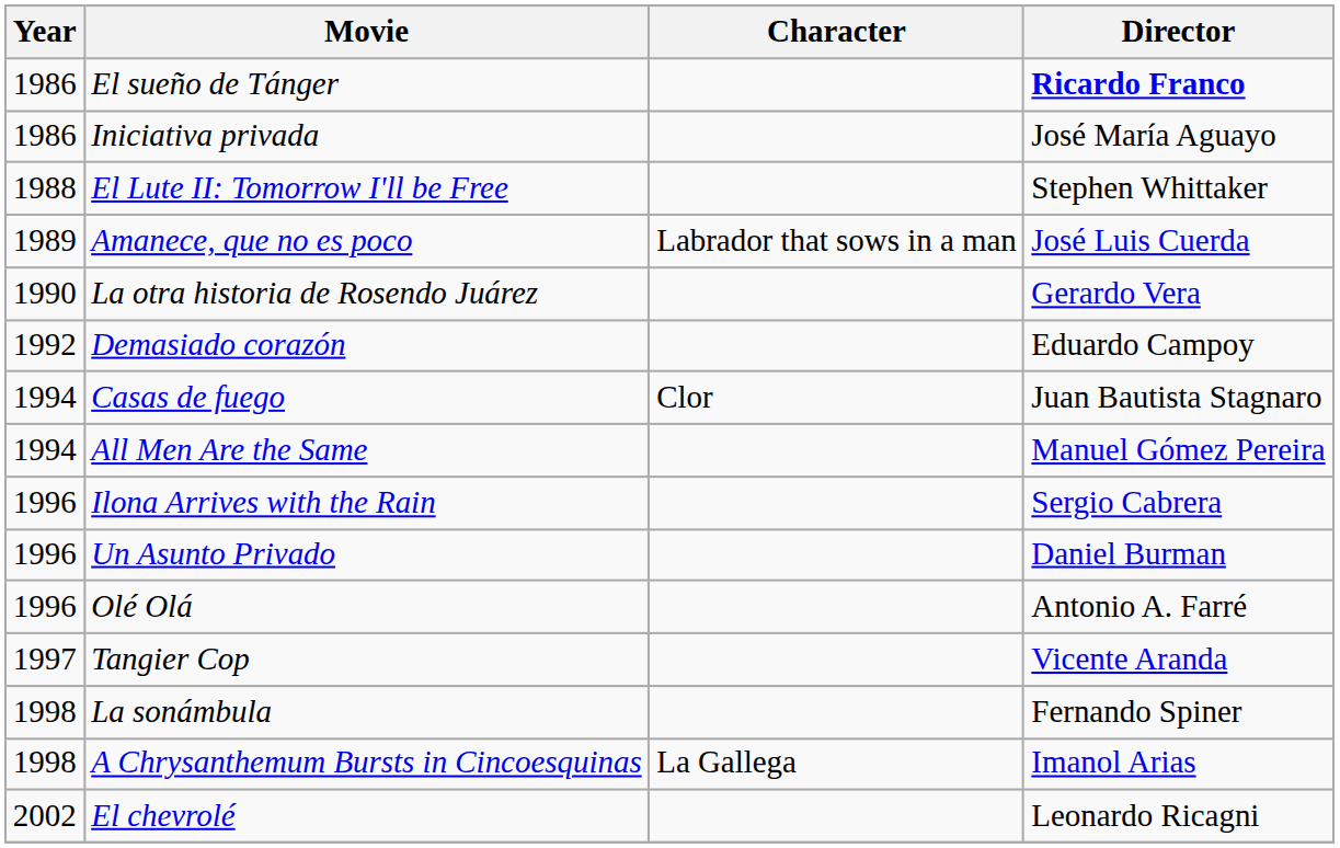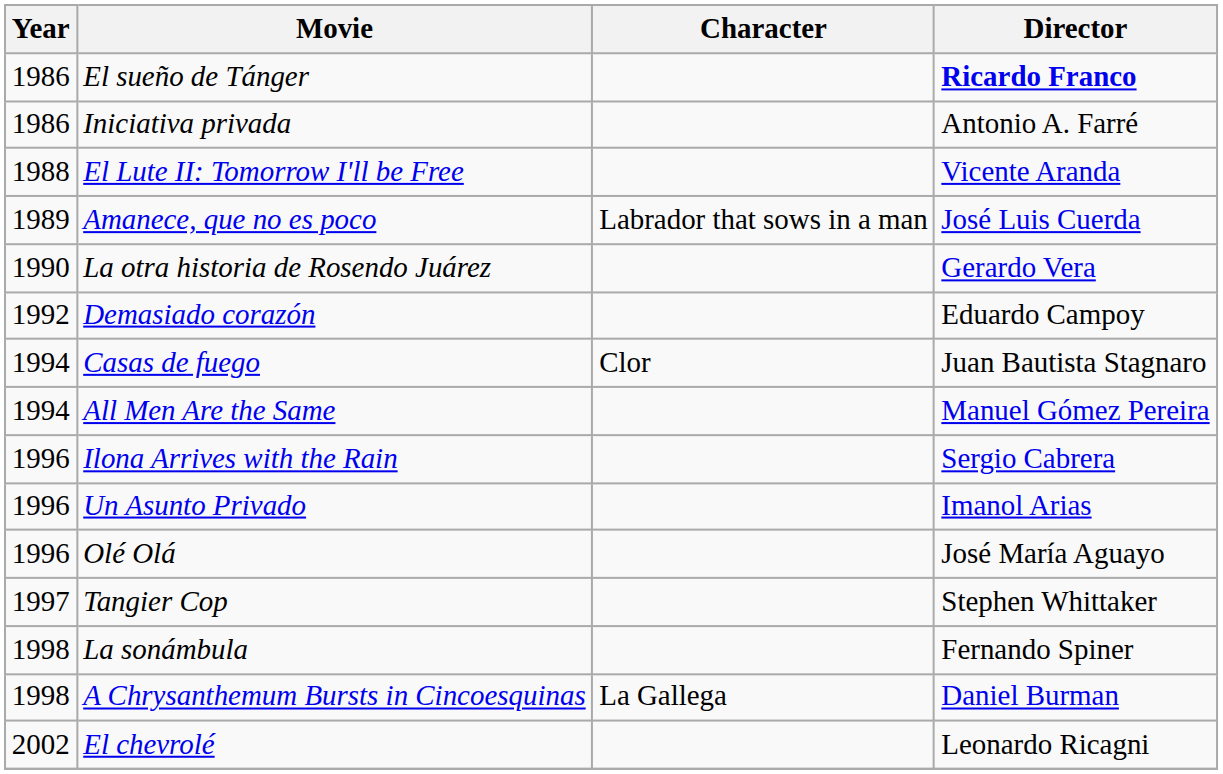Iniciativa privada | Director: José María Aguayo -> Antonio A. Farré
El Lute II: Tomorrow I'll be Free | Director: Stephen Whittaker -> Vicente Aranda
Un Asunto Privado | Director: Daniel Burman -> Imanol Arias
Olé Olá | Director: Antonio A. Farré -> José María Aguayo
Tangier Cop | Director: Vicente Aranda -> Stephen Whittaker
A Chrysanthemum Bursts in Cincoesquinas | Director: Imanol Arias -> Daniel Burman
